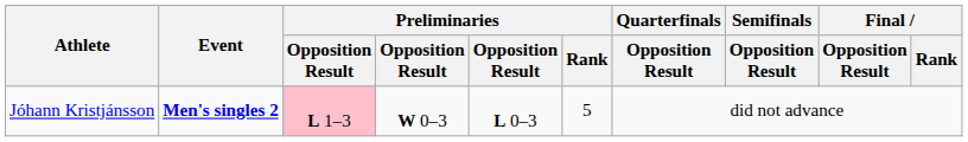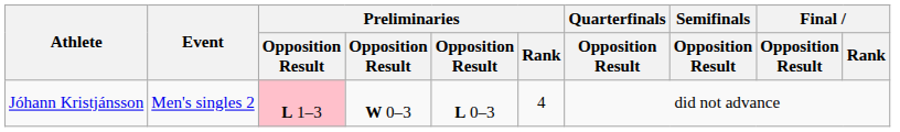Jóhann Kristjánsson | Event: bold -> normal
Jóhann Kristjánsson | Preliminaries / Rank: 5 -> 4
